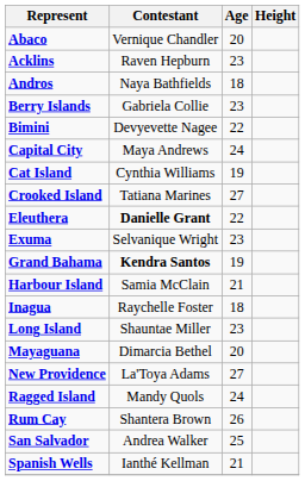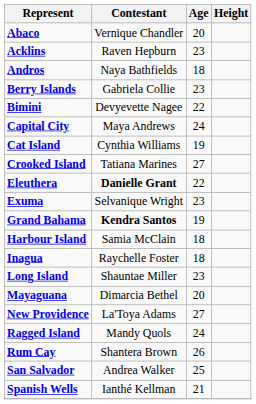Harbour Island | Age: 21 -> 18
